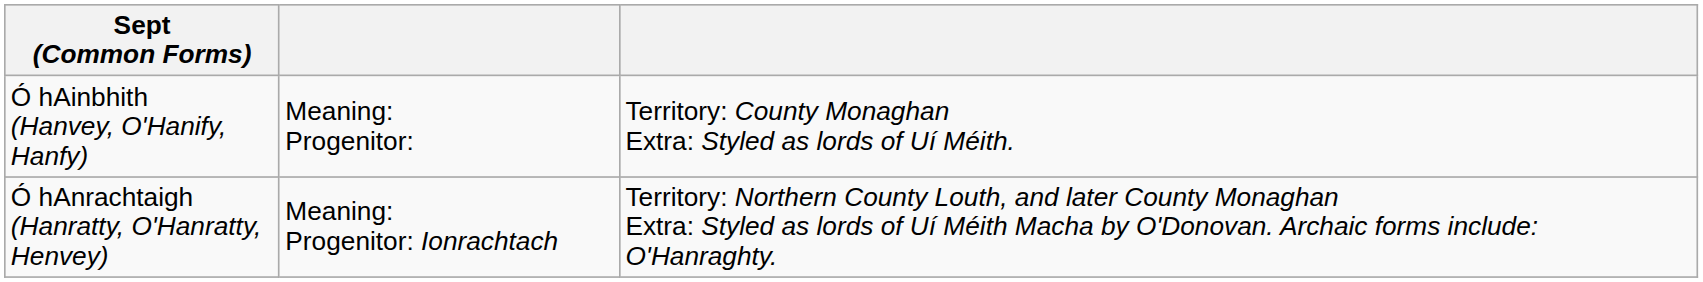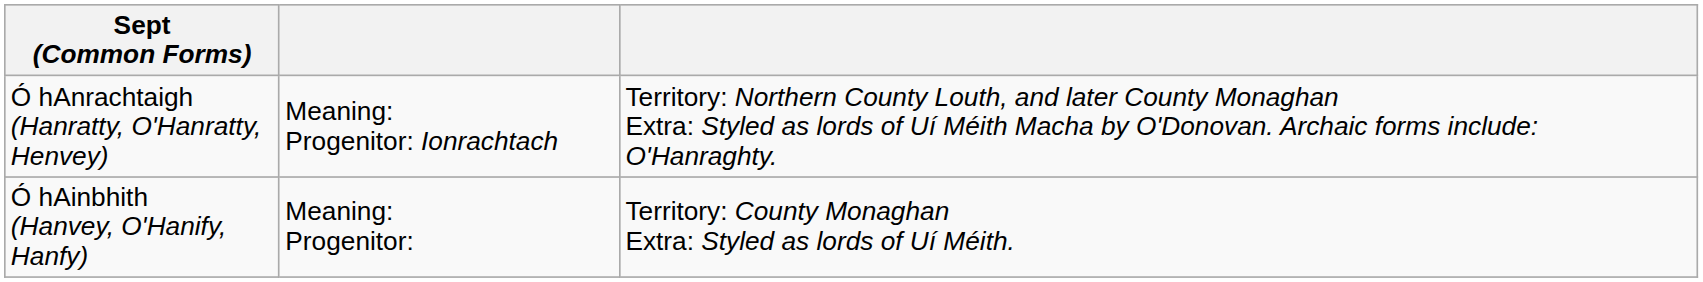rows swapped: Ó hAnrachtaigh (Hanratty, O'Hanratty, Henvey) <-> Ó hAinbhith (Hanvey, O'Hanify, Hanfy)
